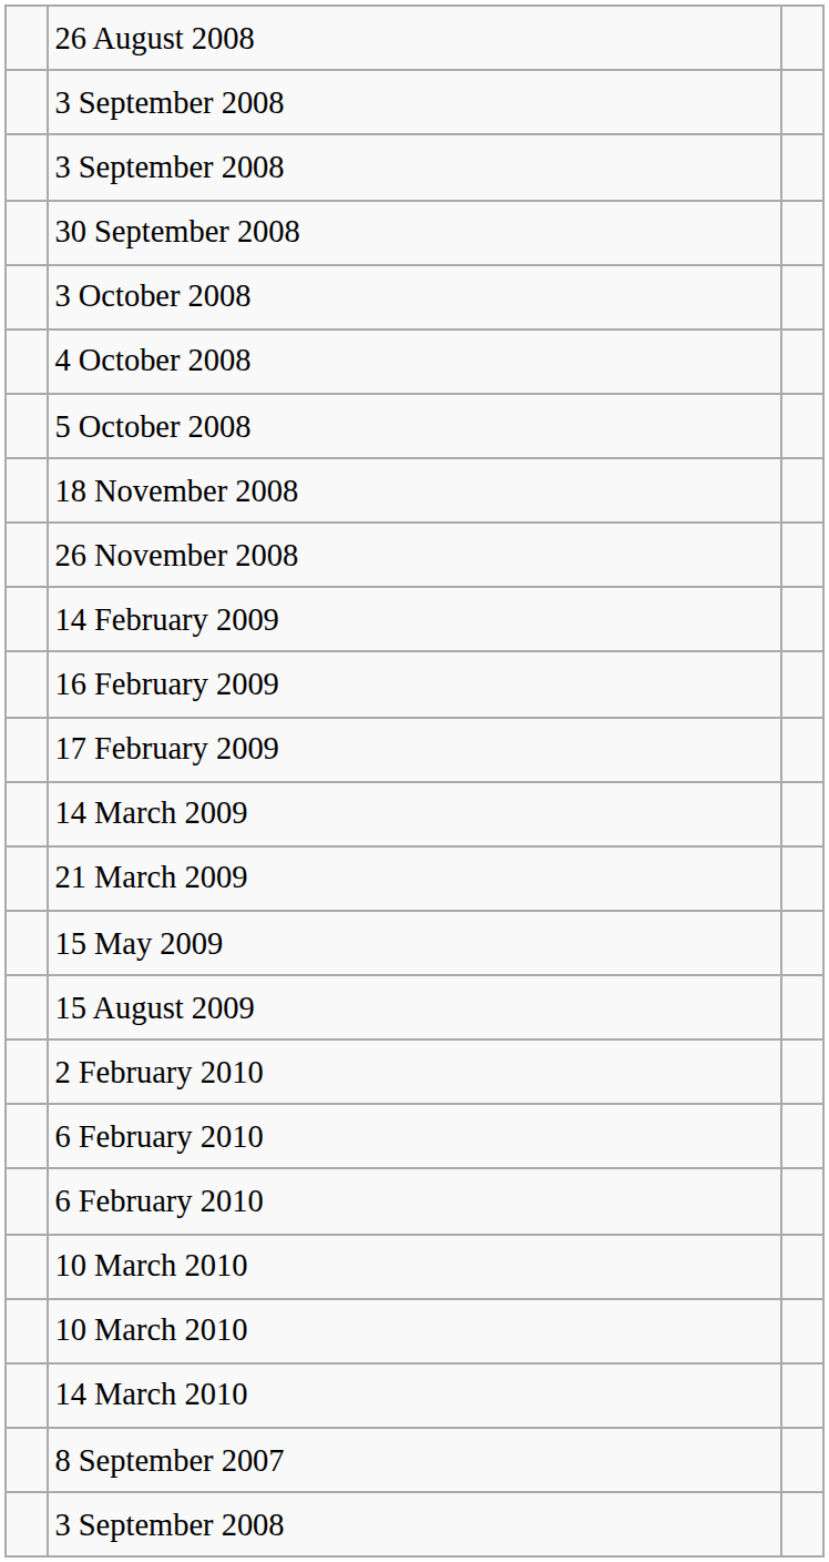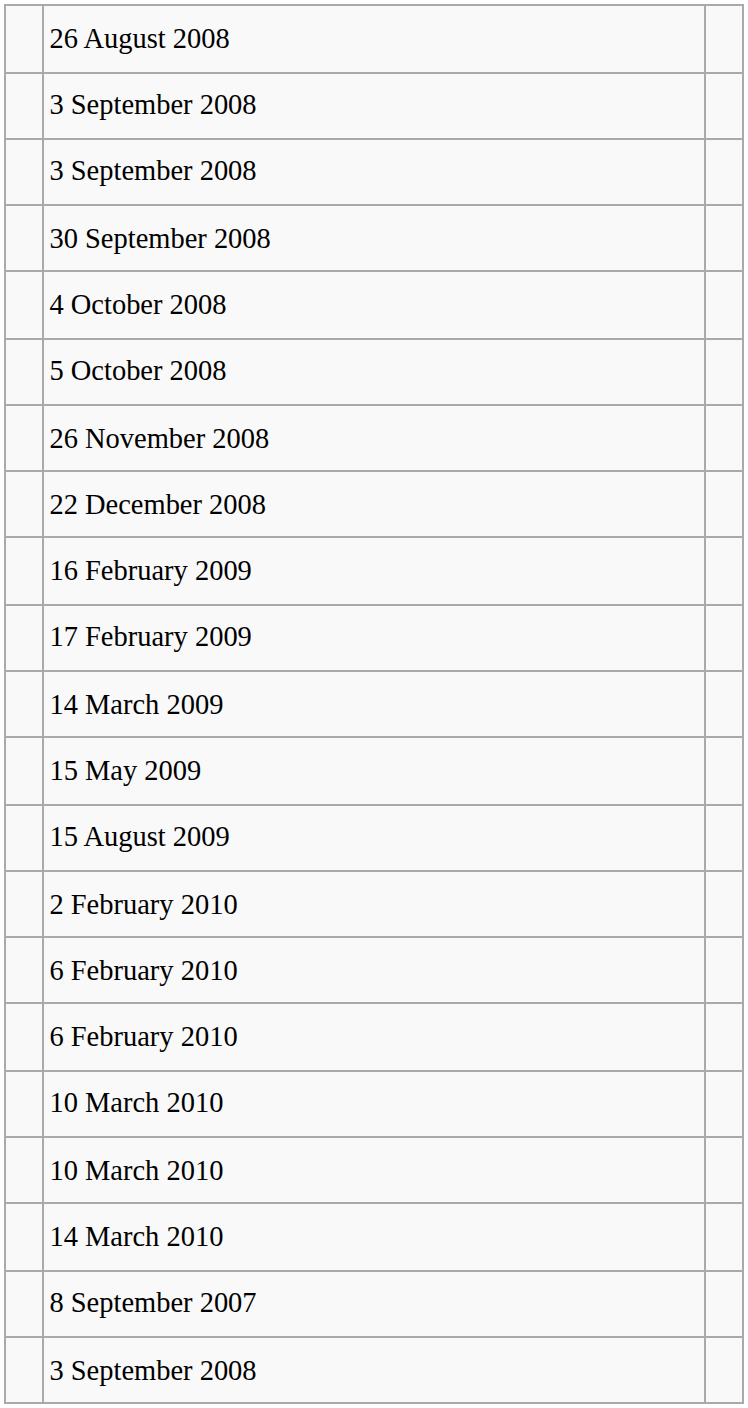- row: 3 October 2008
- row: 18 November 2008
+ row: 22 December 2008
- row: 14 February 2009
- row: 21 March 2009
